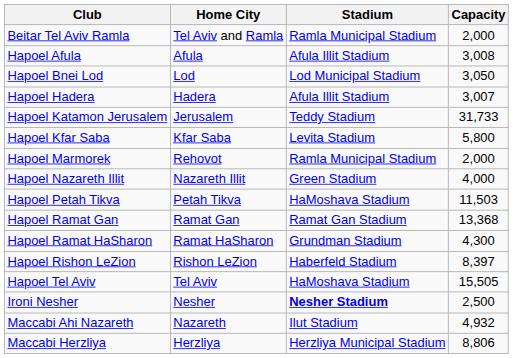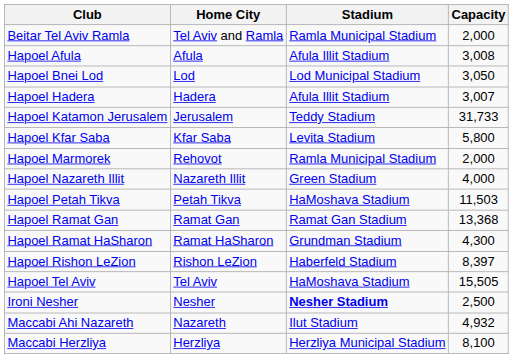Maccabi Herzliya | Capacity: 8,806 -> 8,100
